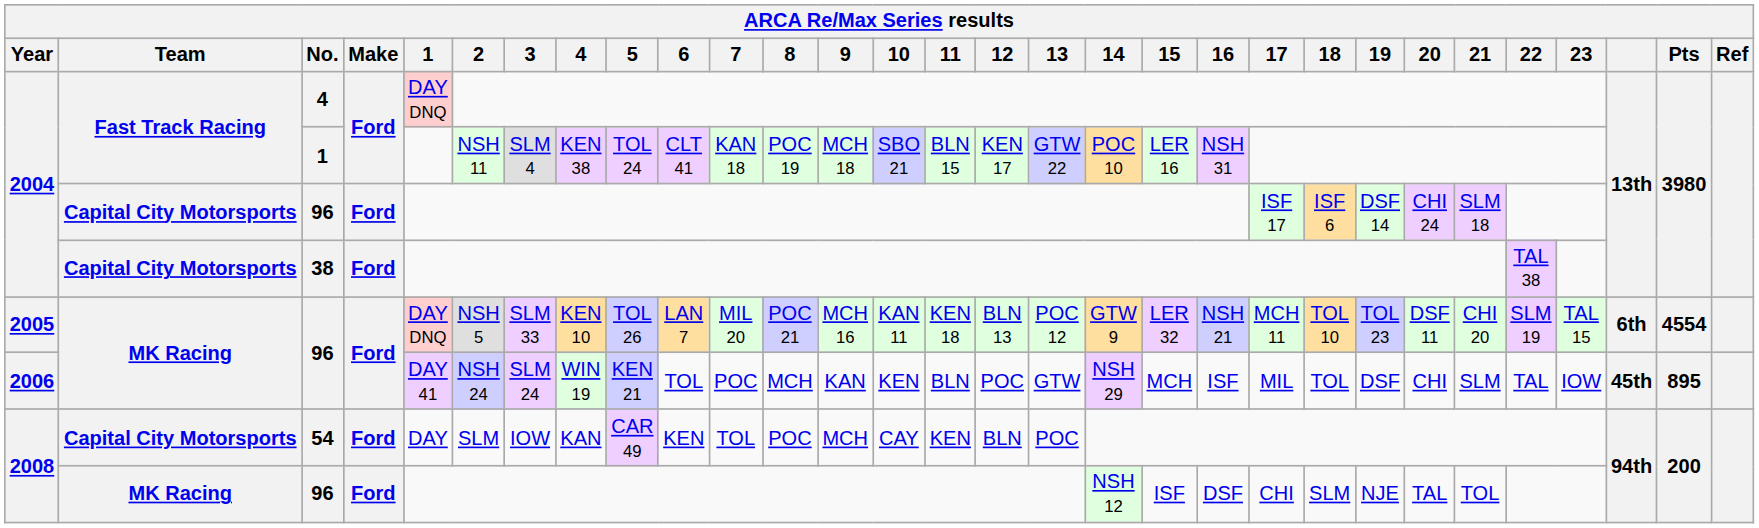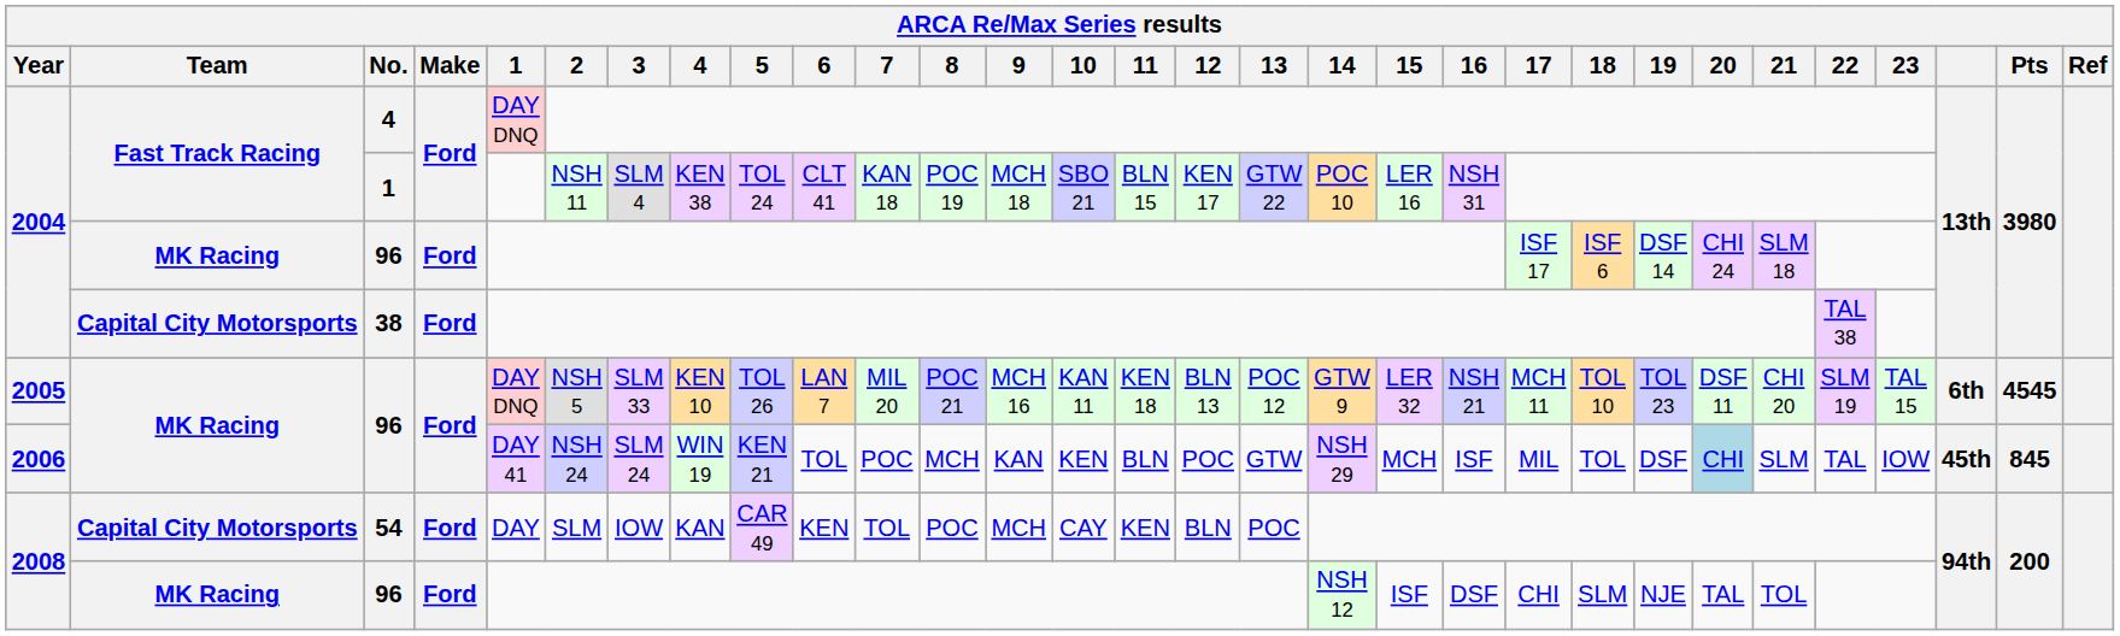2004 / 96 | Team: Capital City Motorsports -> MK Racing
2005 / 96 | Pts: 4554 -> 4545
2006 / 96 | 20: no background -> lightblue background
2006 / 96 | Pts: 895 -> 845
